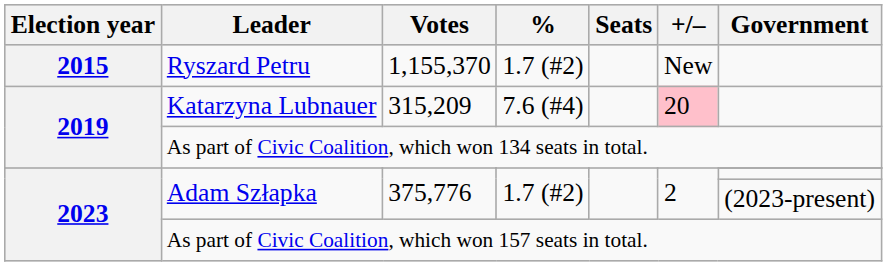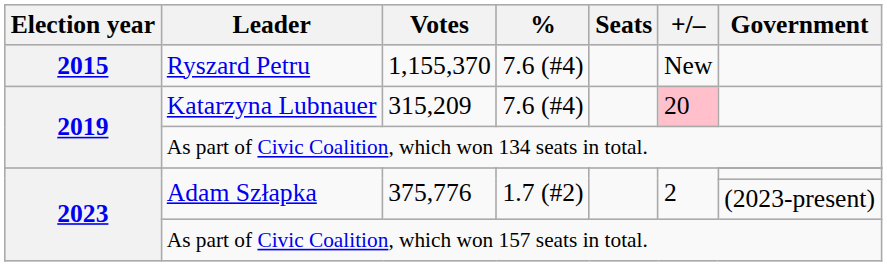Ryszard Petru | %: 1.7 (#2) -> 7.6 (#4)
